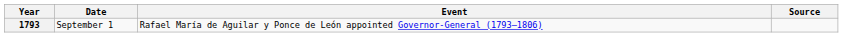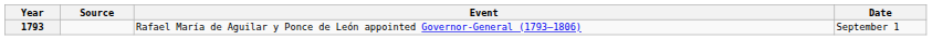columns swapped: Date <-> Source
